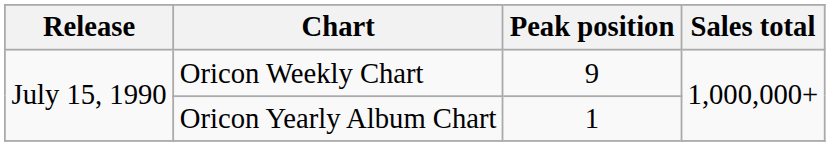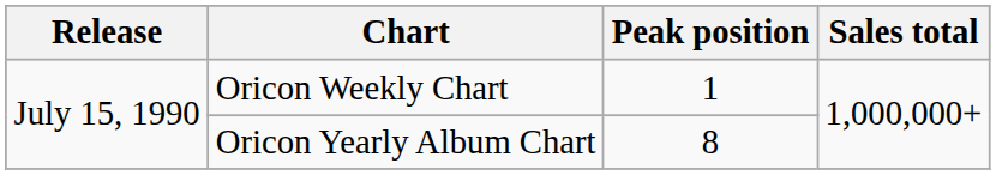Oricon Weekly Chart | Peak position: 9 -> 1
Oricon Yearly Album Chart | Peak position: 1 -> 8
